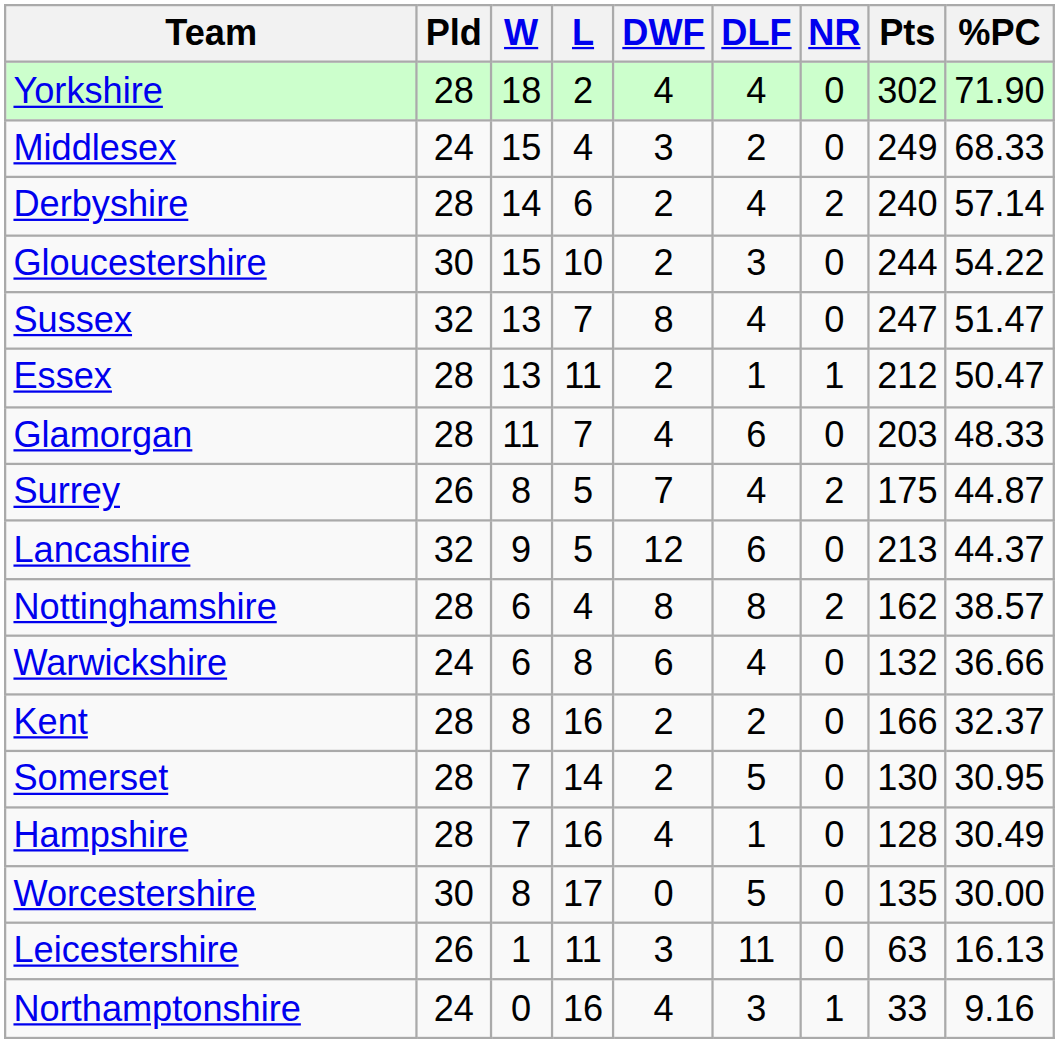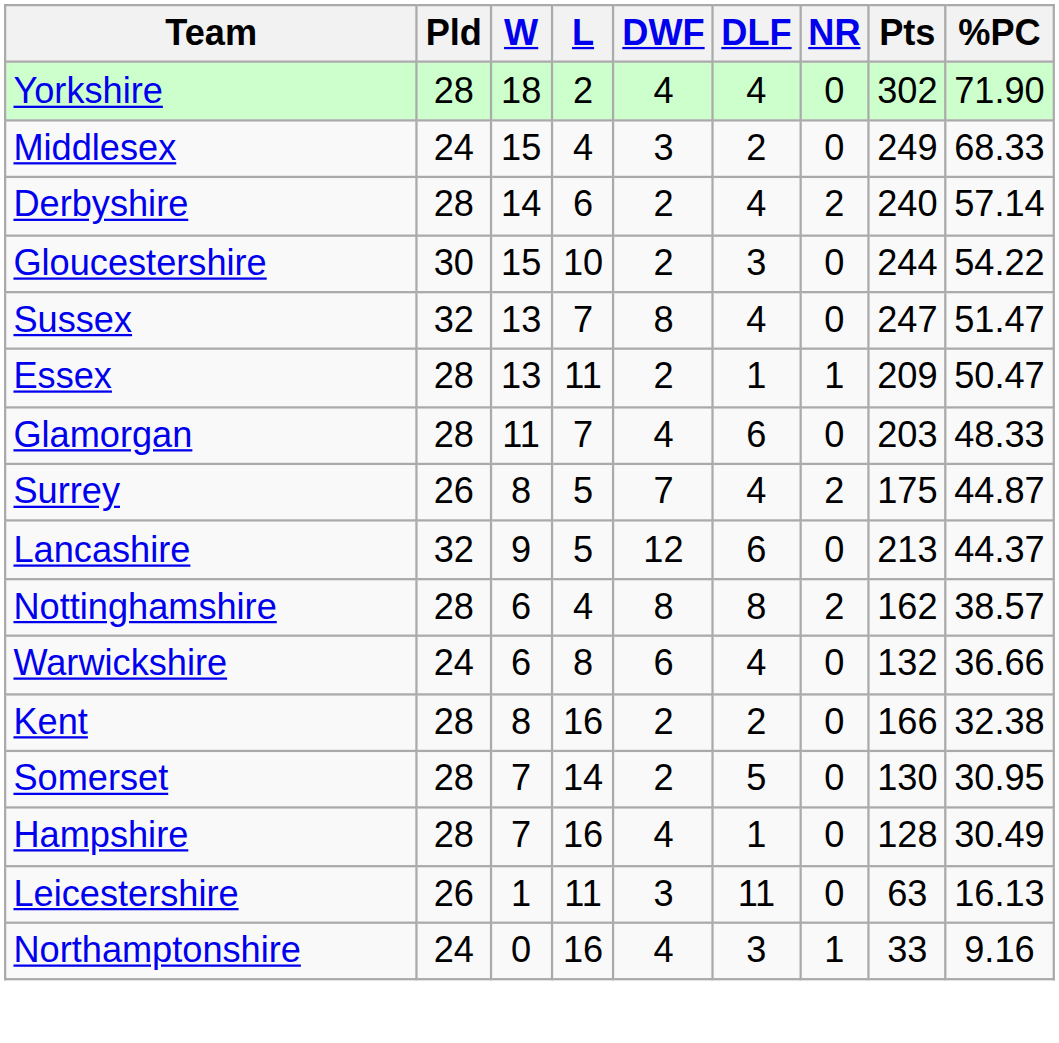Essex | Pts: 212 -> 209
Kent | %PC: 32.37 -> 32.38
- row: Worcestershire | 30 | 8 | 17 | 0 | 5 | 0 | 135 | 30.00
